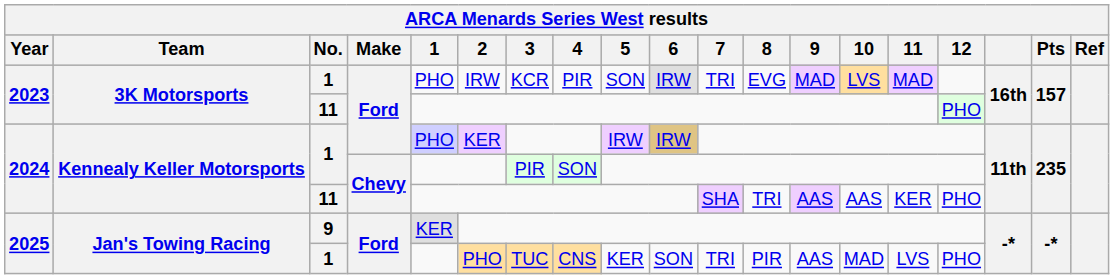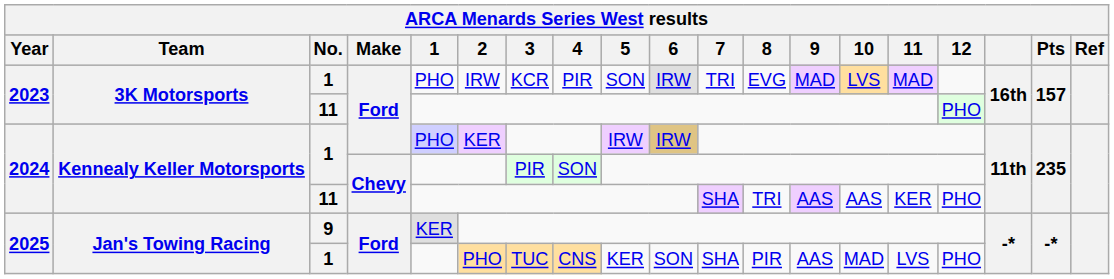2025 / 1 | 7: TRI -> SHA
